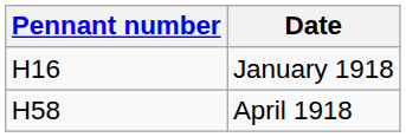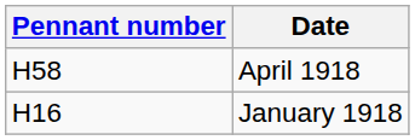rows swapped: January 1918 <-> April 1918
